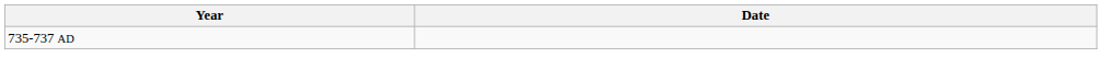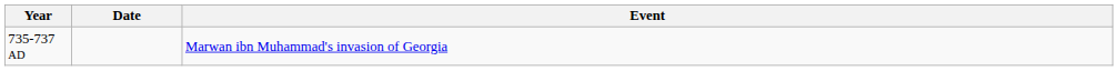+ column: Event | Marwan ibn Muhammad's invasion of Georgia
